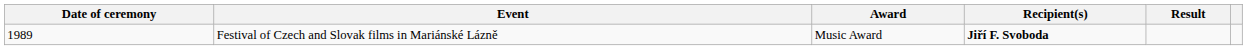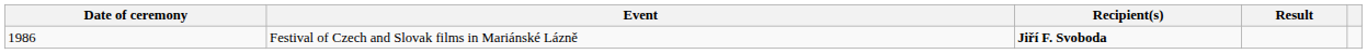- column: Award | Music Award
Festival of Czech and Slovak films in Mariánské Lázně | Date of ceremony: 1989 -> 1986
